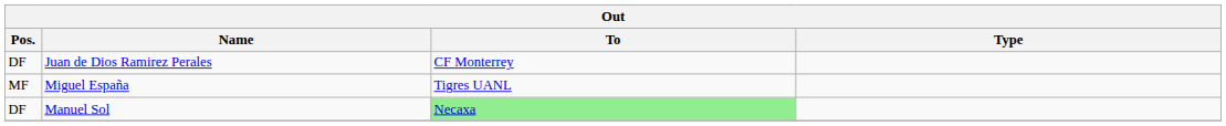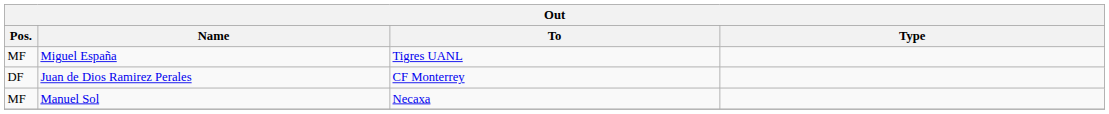rows swapped: Miguel España <-> Juan de Dios Ramirez Perales
Manuel Sol | Pos.: DF -> MF
Manuel Sol | To: lightgreen background -> no background
